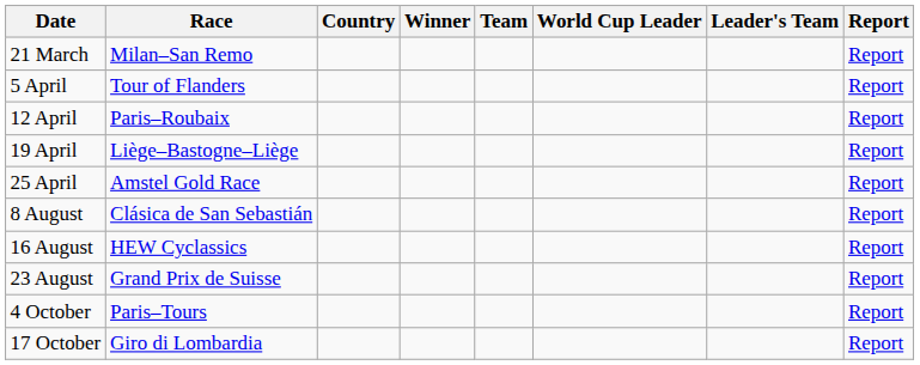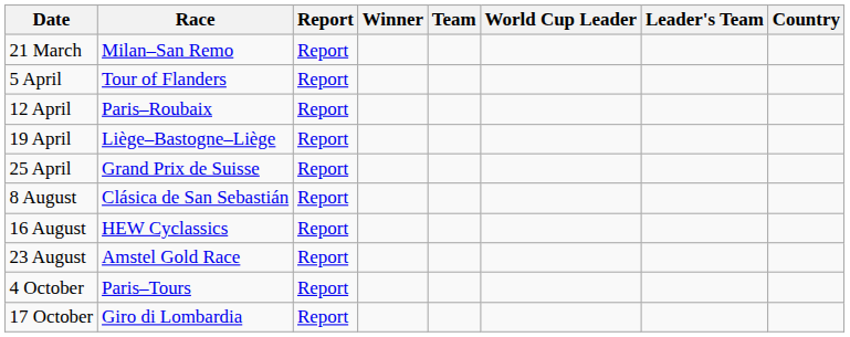columns swapped: Country <-> Report
25 April | Race: Amstel Gold Race -> Grand Prix de Suisse
23 August | Race: Grand Prix de Suisse -> Amstel Gold Race
